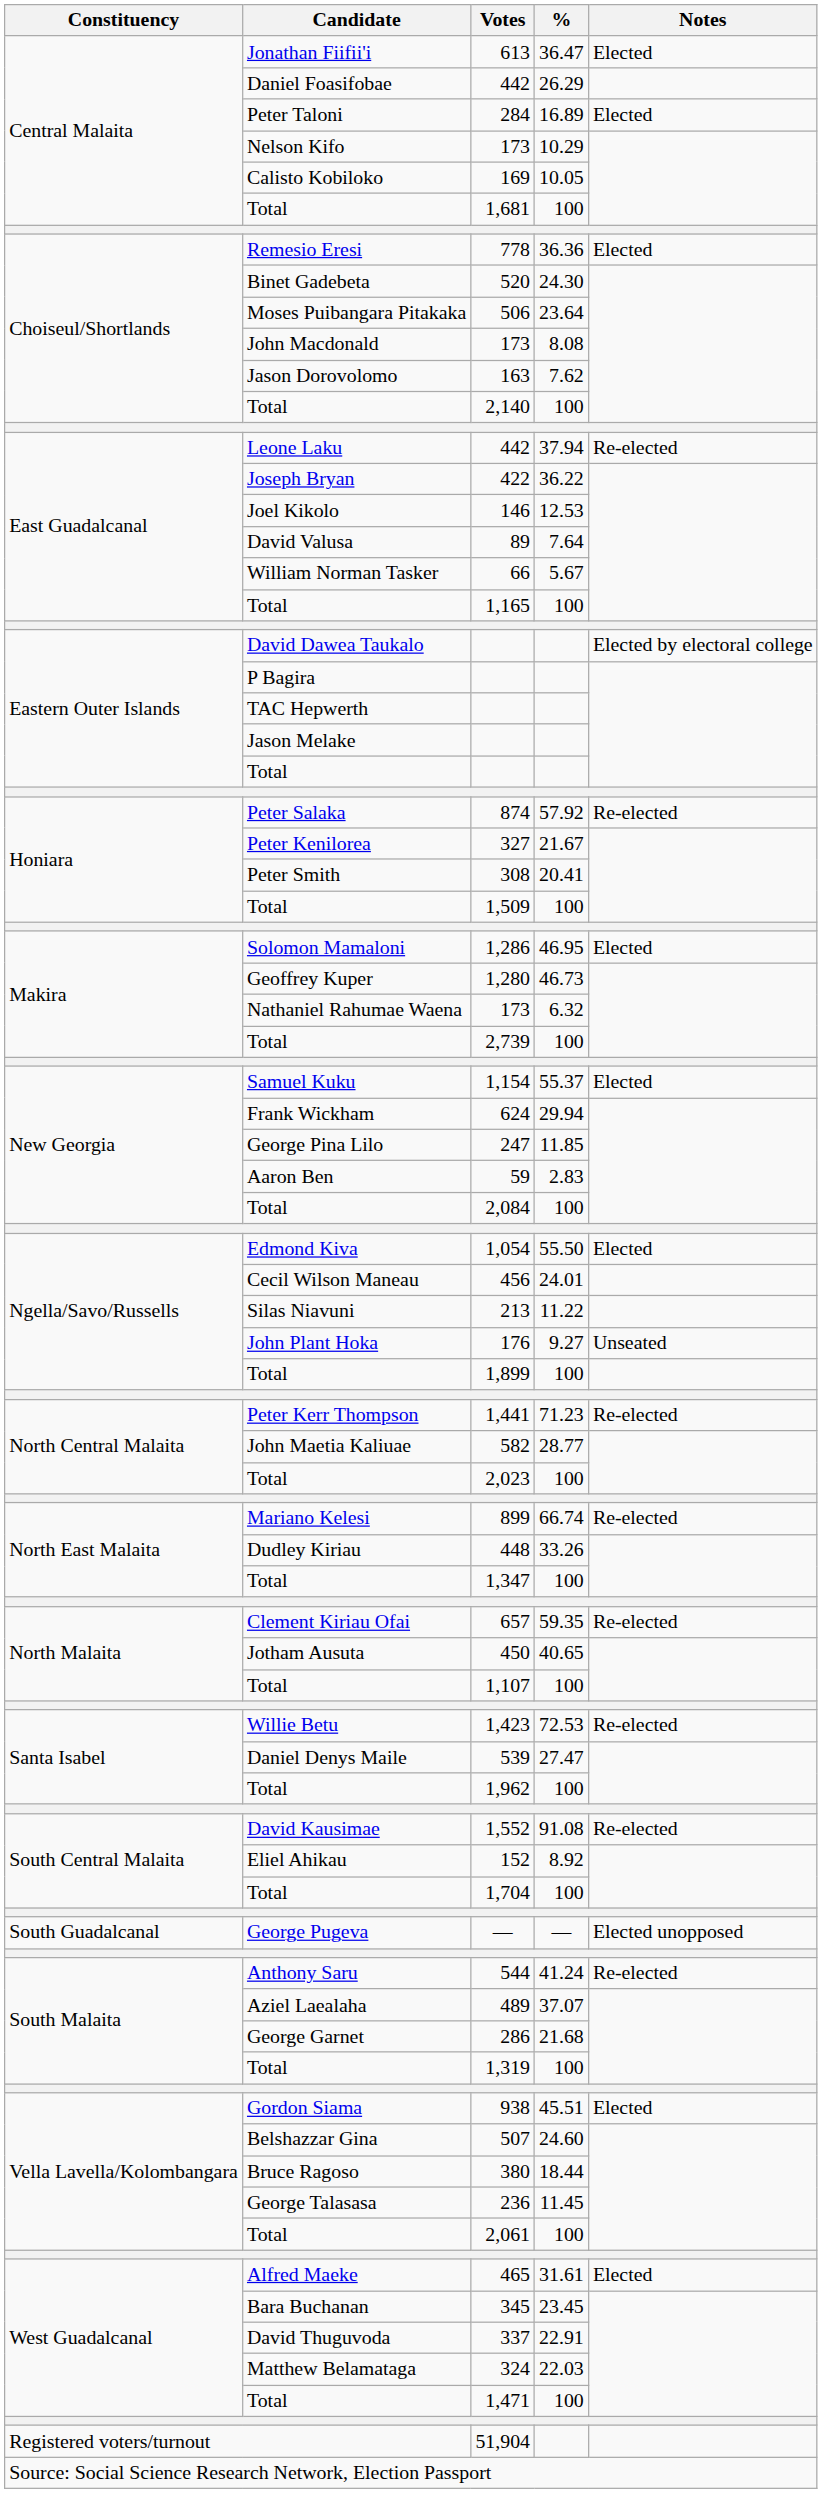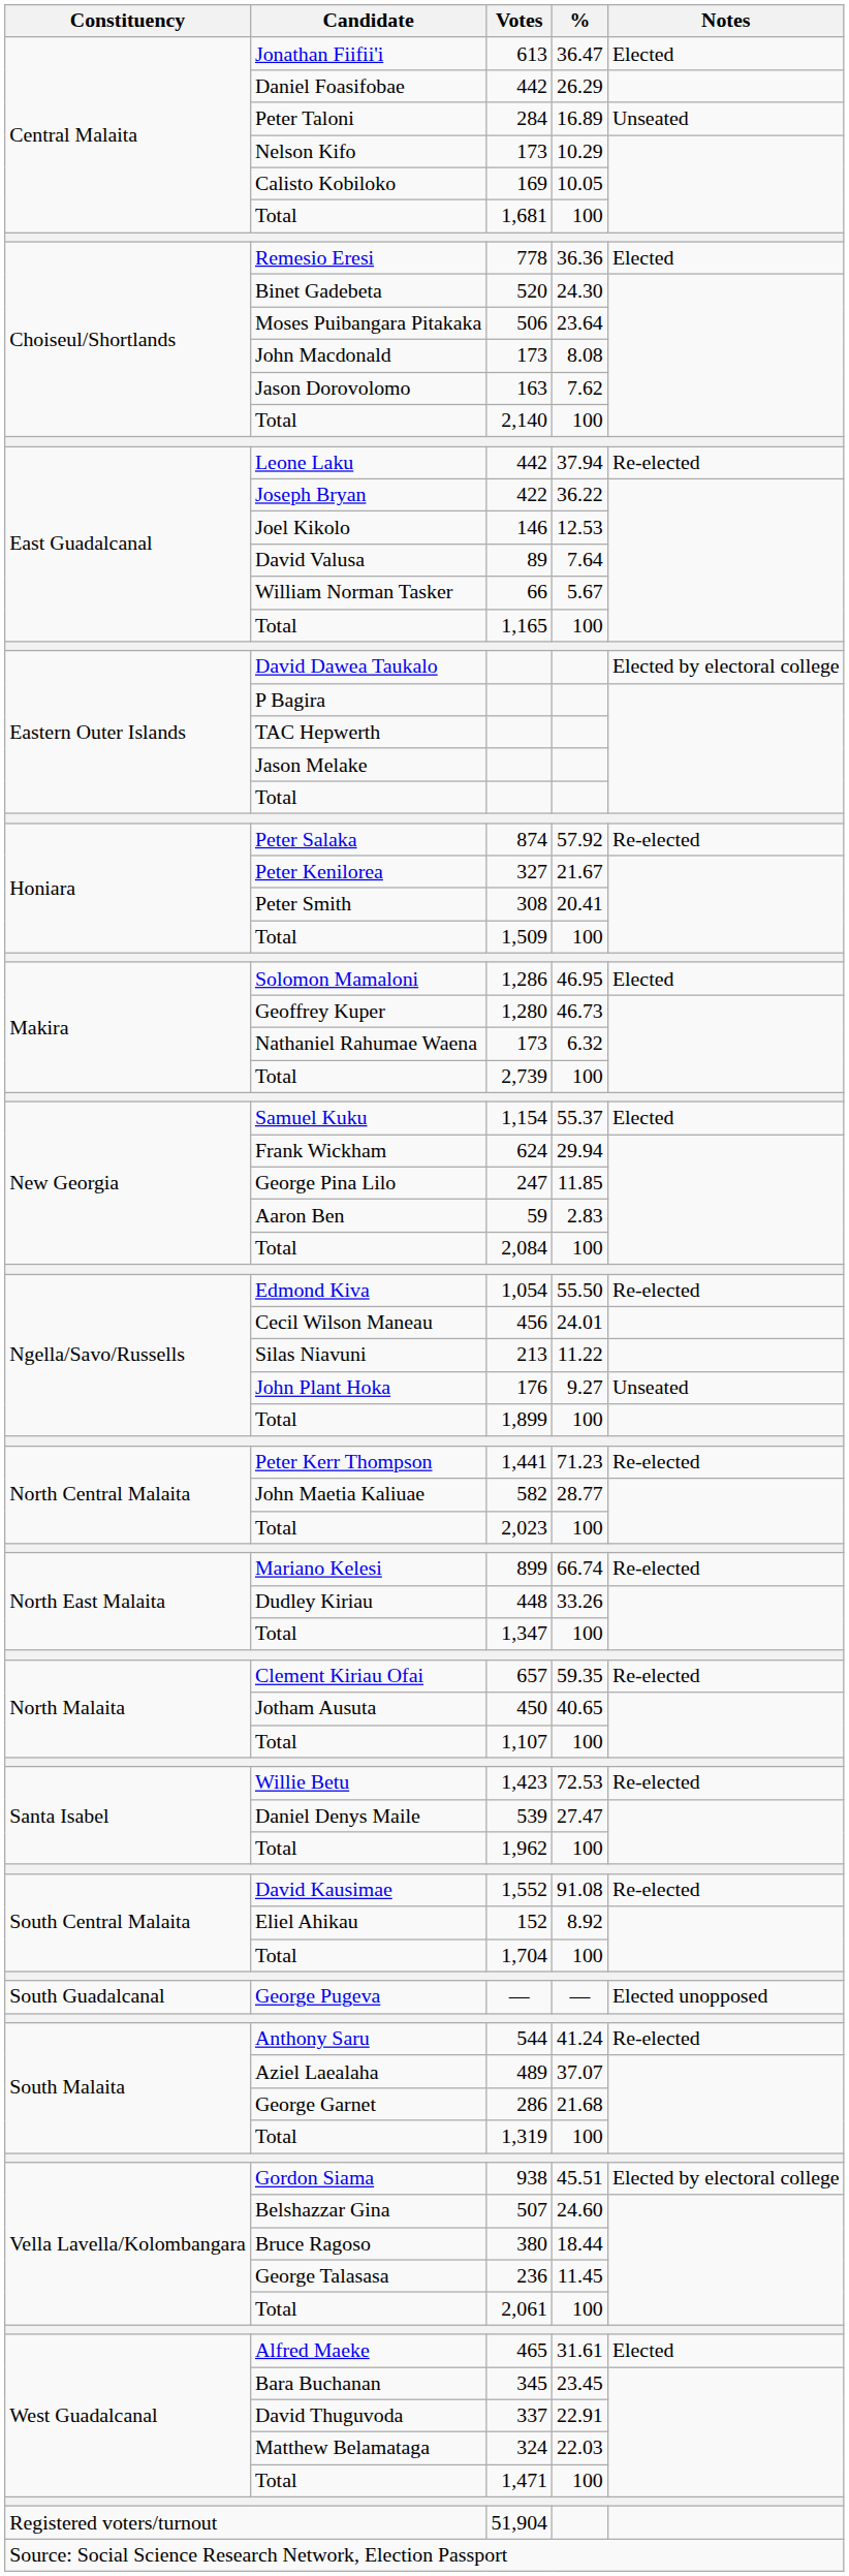284 | Notes: Elected -> Unseated
1,054 | Notes: Elected -> Re-elected
938 | Notes: Elected -> Elected by electoral college
